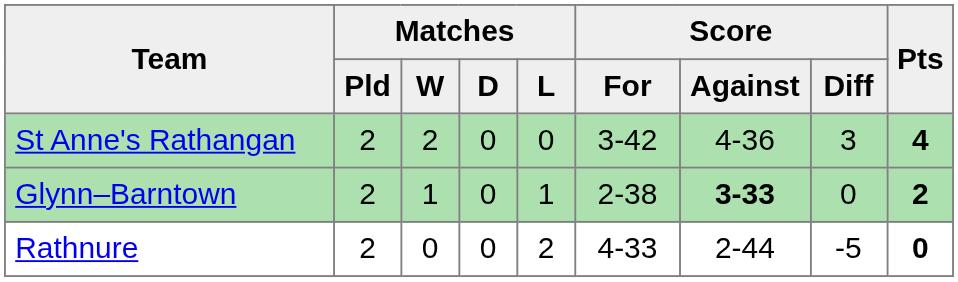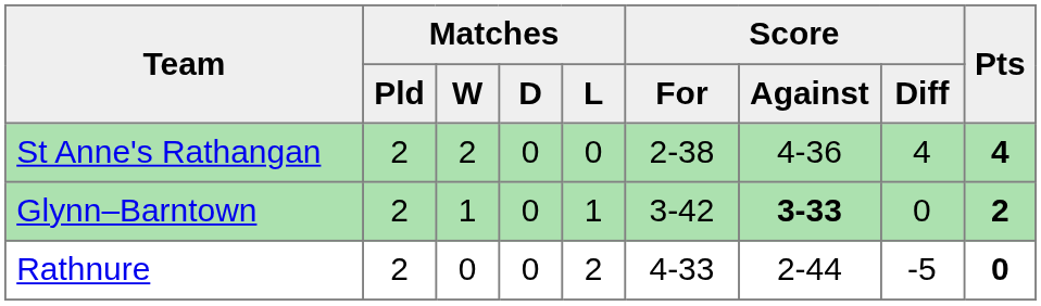St Anne's Rathangan | Score / For: 3-42 -> 2-38
St Anne's Rathangan | Score / Diff: 3 -> 4
Glynn–Barntown | Score / For: 2-38 -> 3-42
